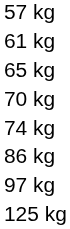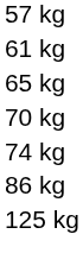- row: 97 kg
